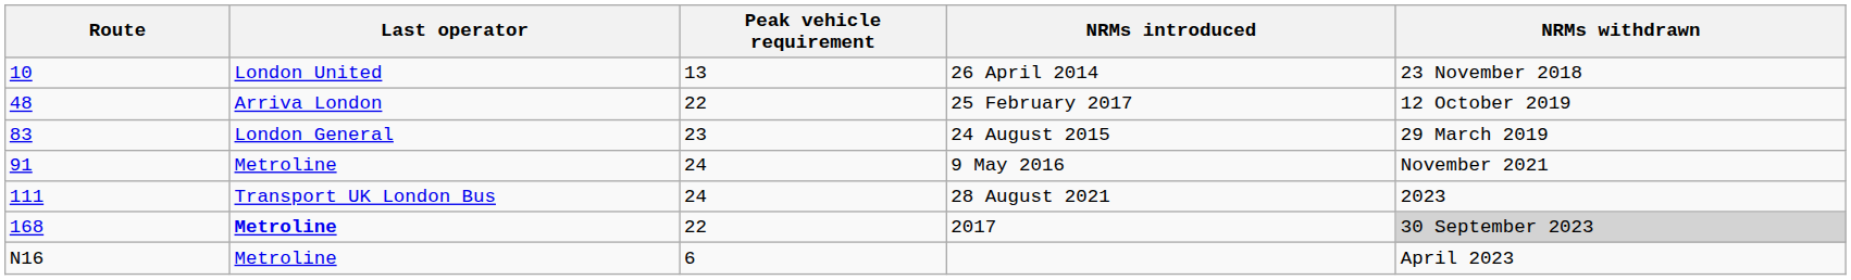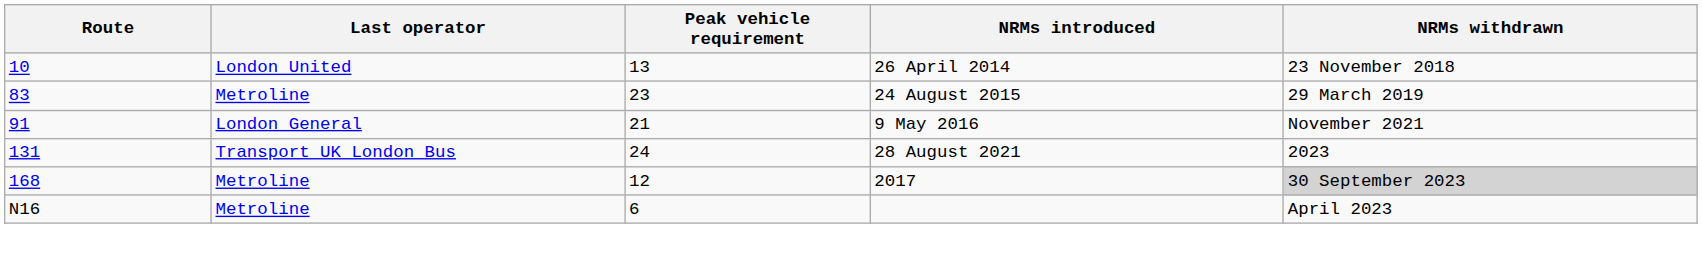- row: 48 | Arriva London | 22 | 25 February 2017 | 12 October 2019
24 August 2015 | Last operator: London General -> Metroline
9 May 2016 | Last operator: Metroline -> London General
9 May 2016 | Peak vehicle requirement: 24 -> 21
28 August 2021 | Route: 111 -> 131
2017 | Last operator: bold -> normal
2017 | Peak vehicle requirement: 22 -> 12
